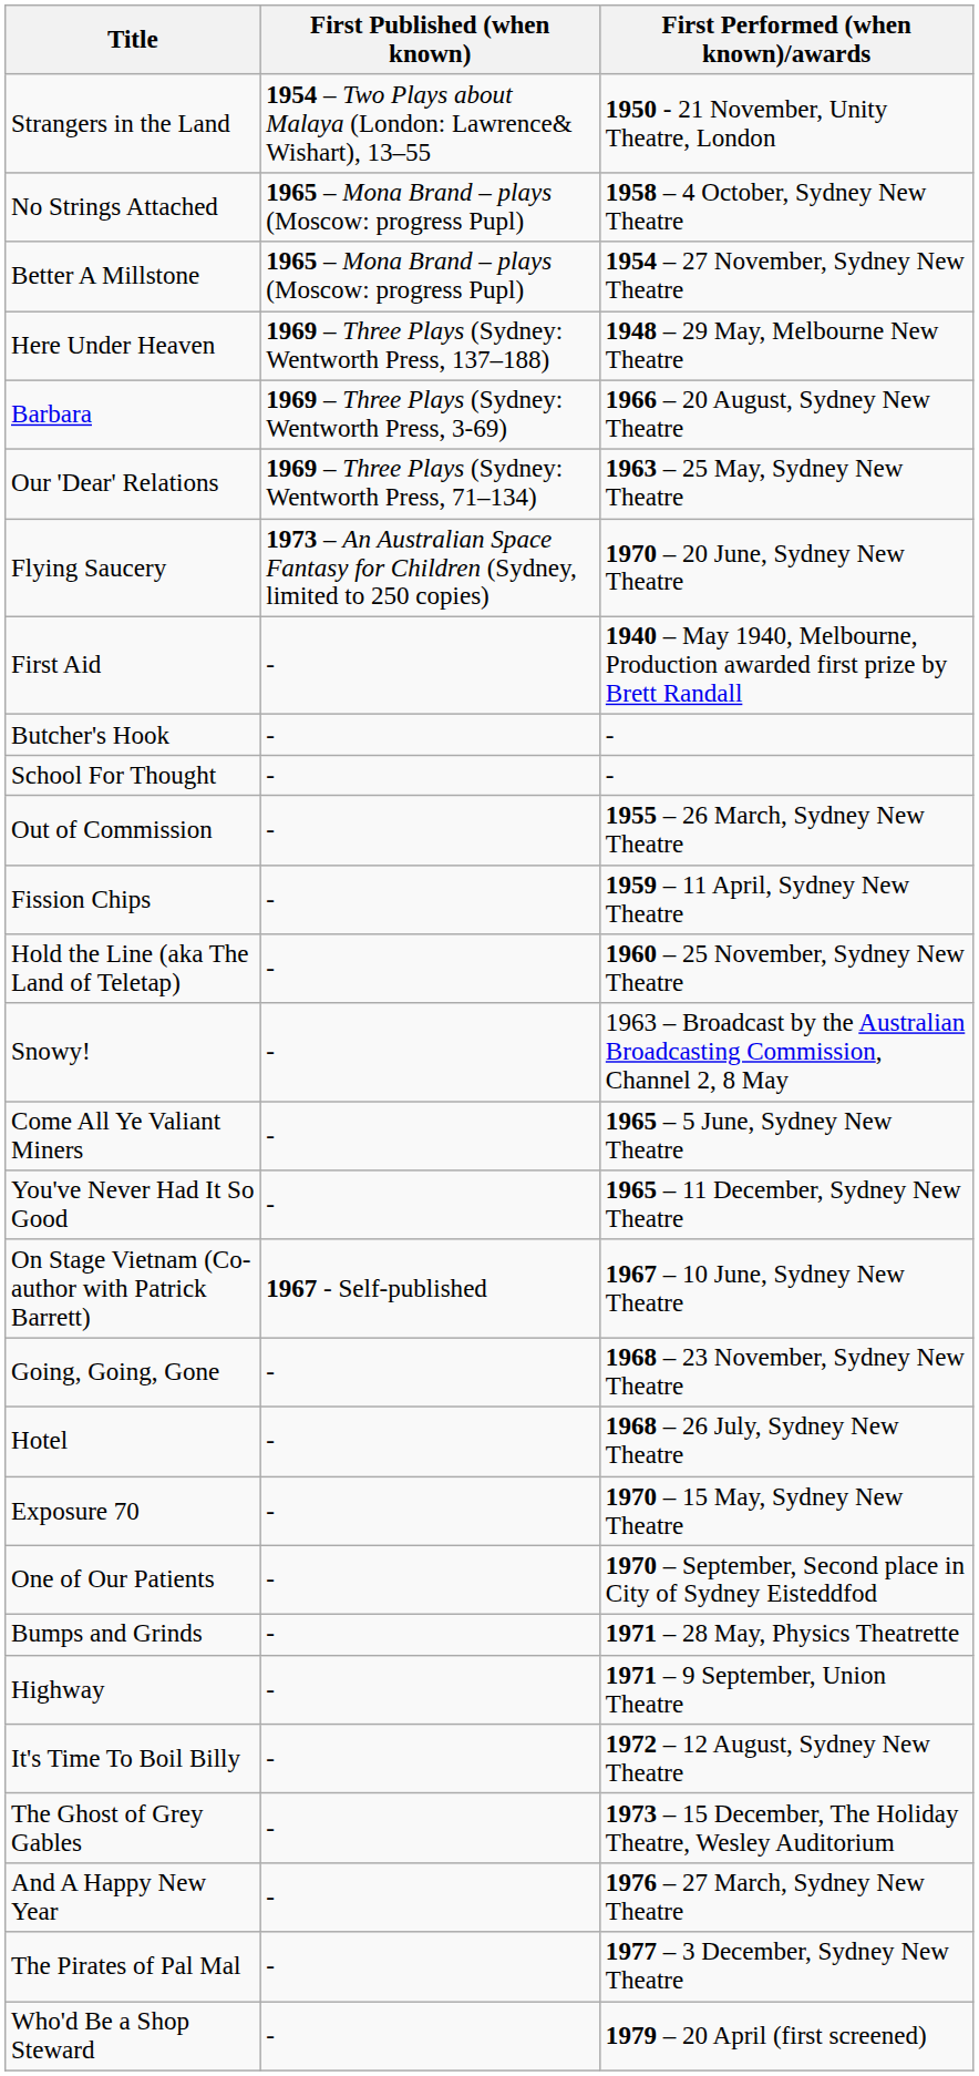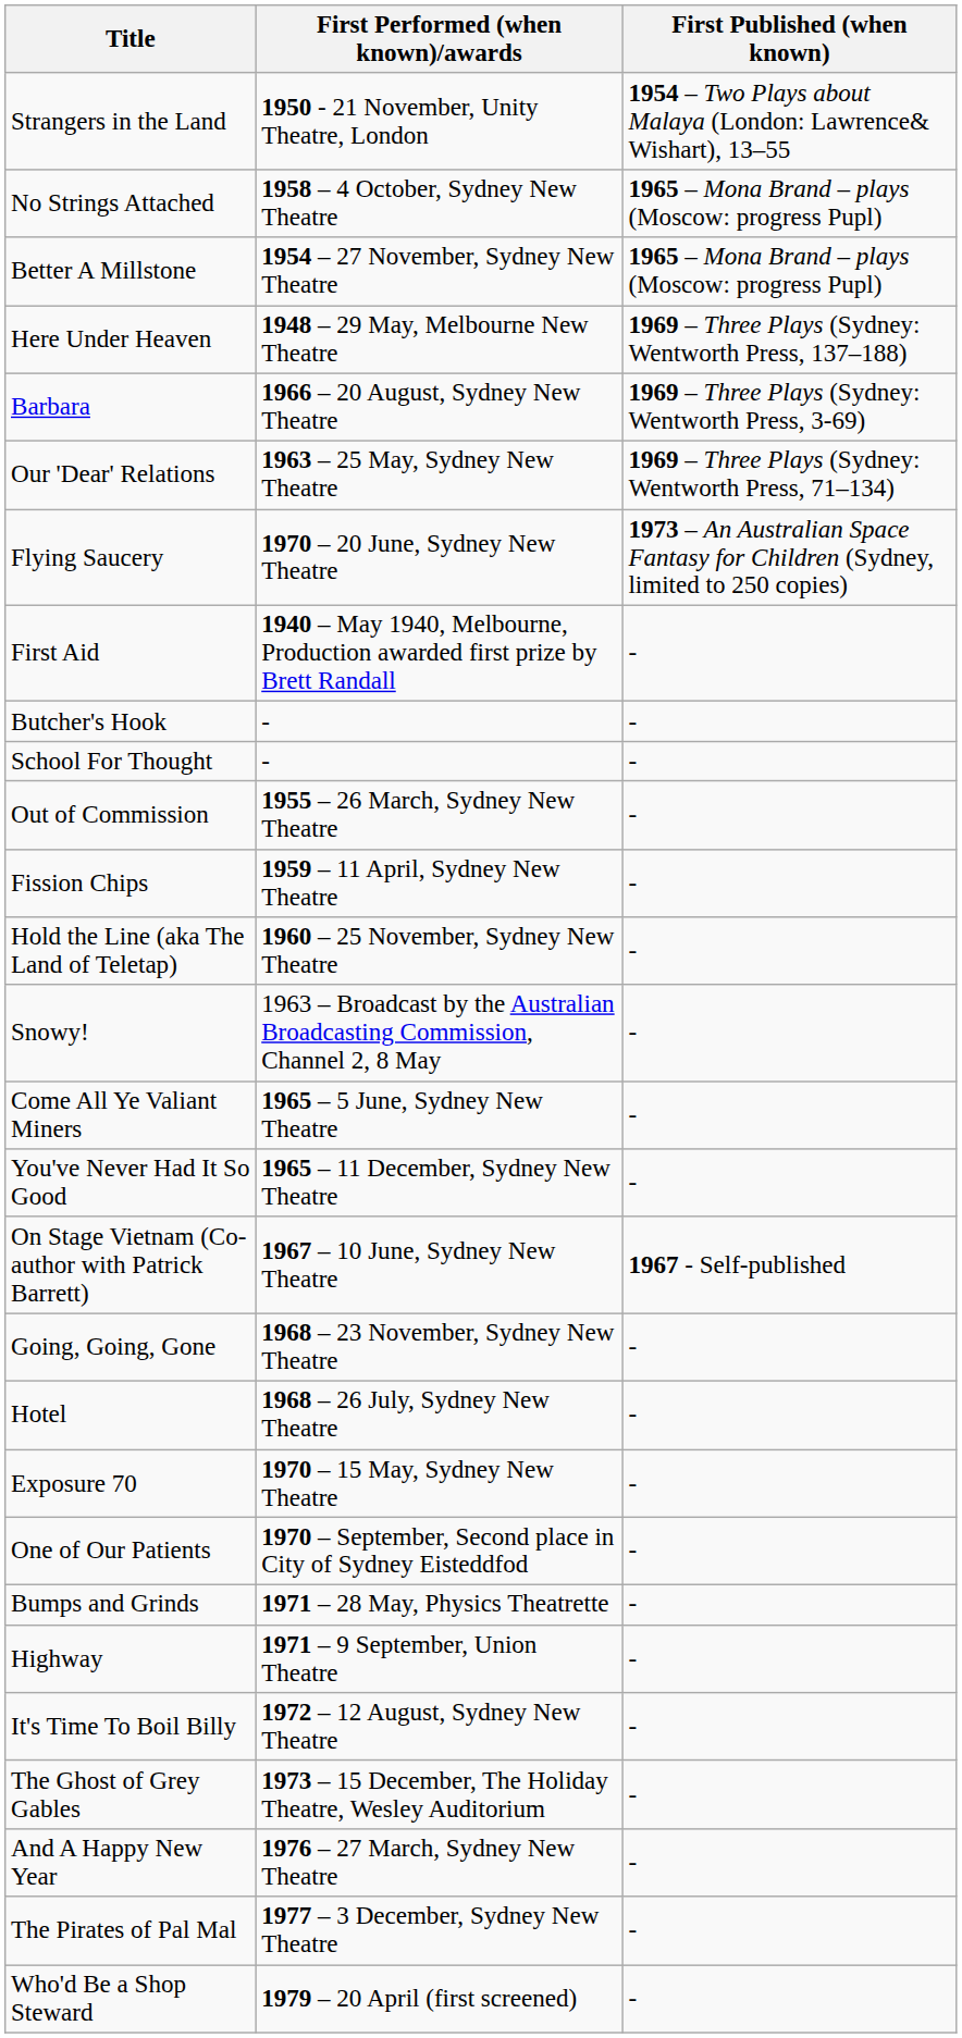columns swapped: First Performed (when known)/awards <-> First Published (when known)
